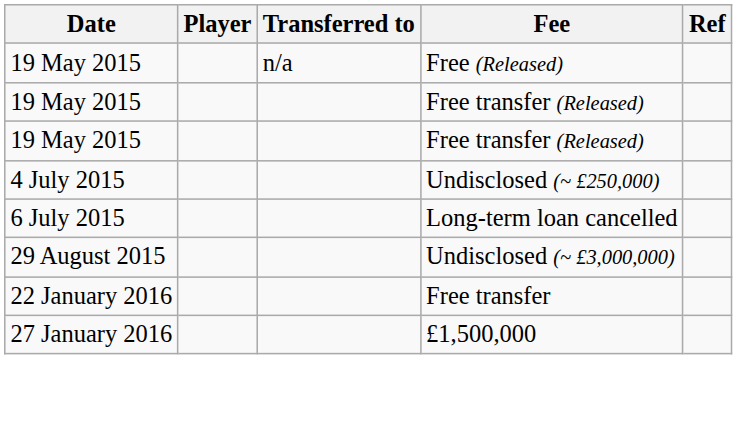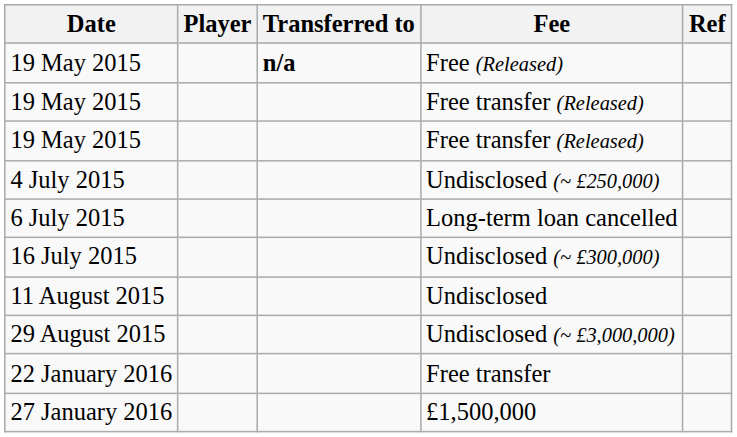Free (Released) | Transferred to: normal -> bold
+ row: 16 July 2015 | Undisclosed (~ £300,000)
+ row: 11 August 2015 | Undisclosed
